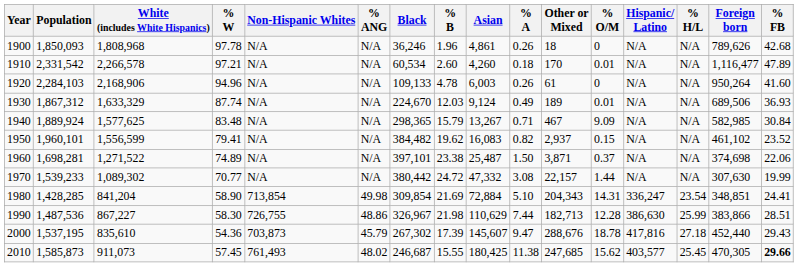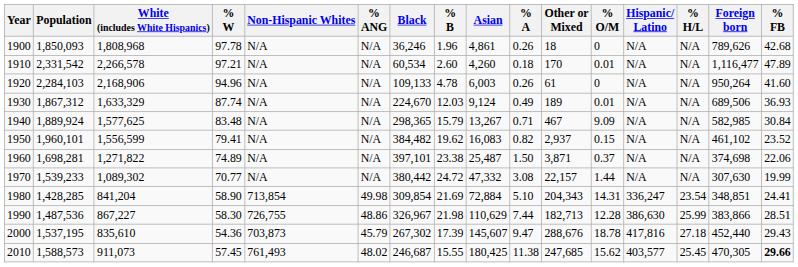1960 | White (includes White Hispanics): 1,271,522 -> 1,271,822
2010 | Population: 1,585,873 -> 1,588,573
